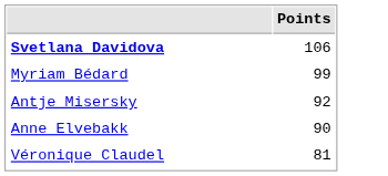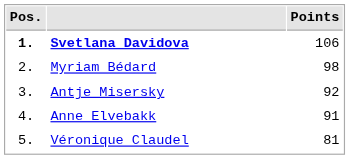+ column: Pos. | 1. | 2. | 3. | 4. | 5.
Myriam Bédard | Points: 99 -> 98
Anne Elvebakk | Points: 90 -> 91
